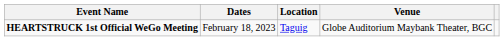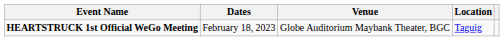columns swapped: Venue <-> Location
